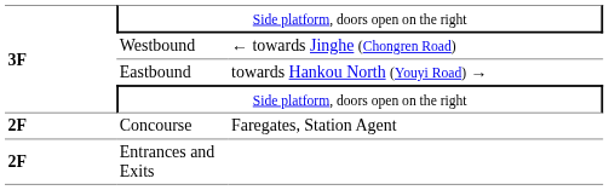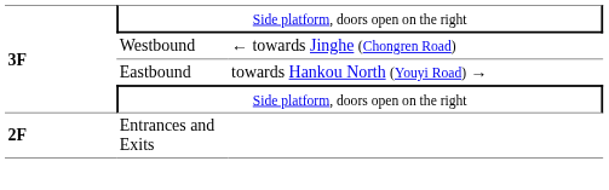- row: 2F | Concourse | Faregates, Station Agent
